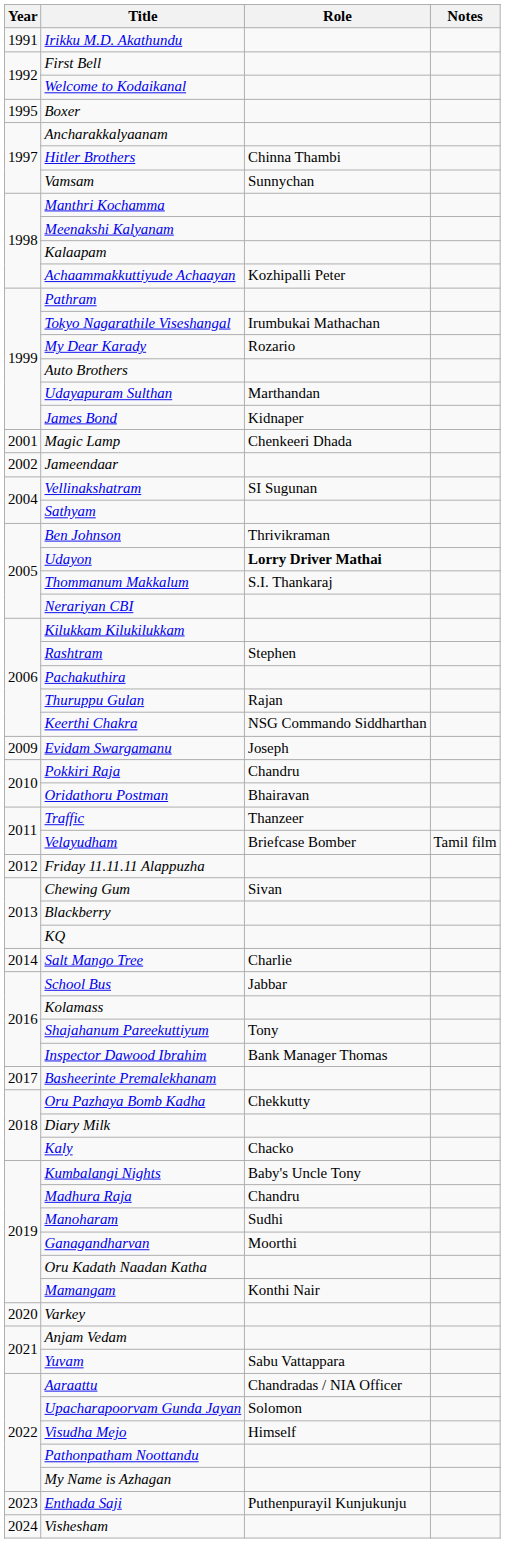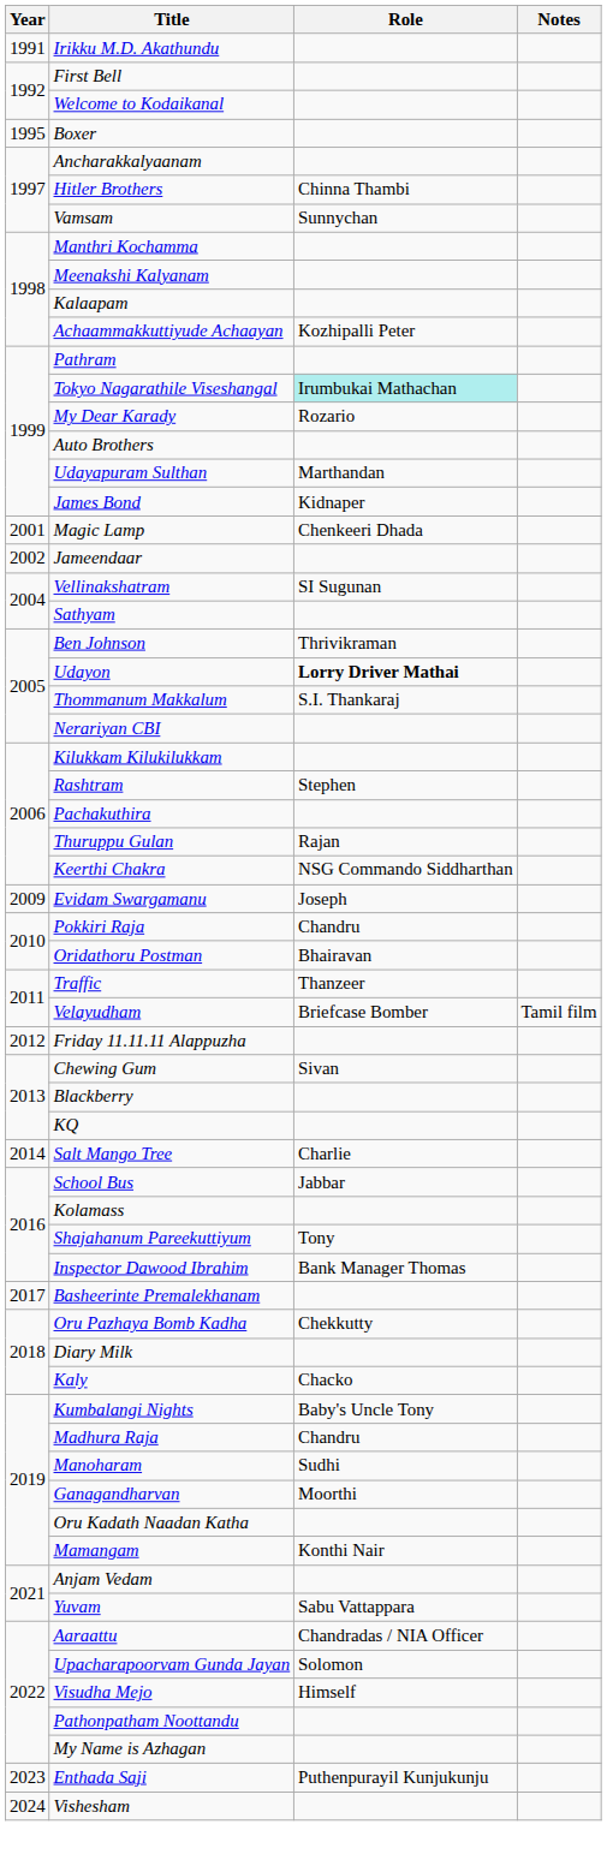Tokyo Nagarathile Viseshangal | Role: no background -> paleturquoise background
- row: 2020 | Varkey
